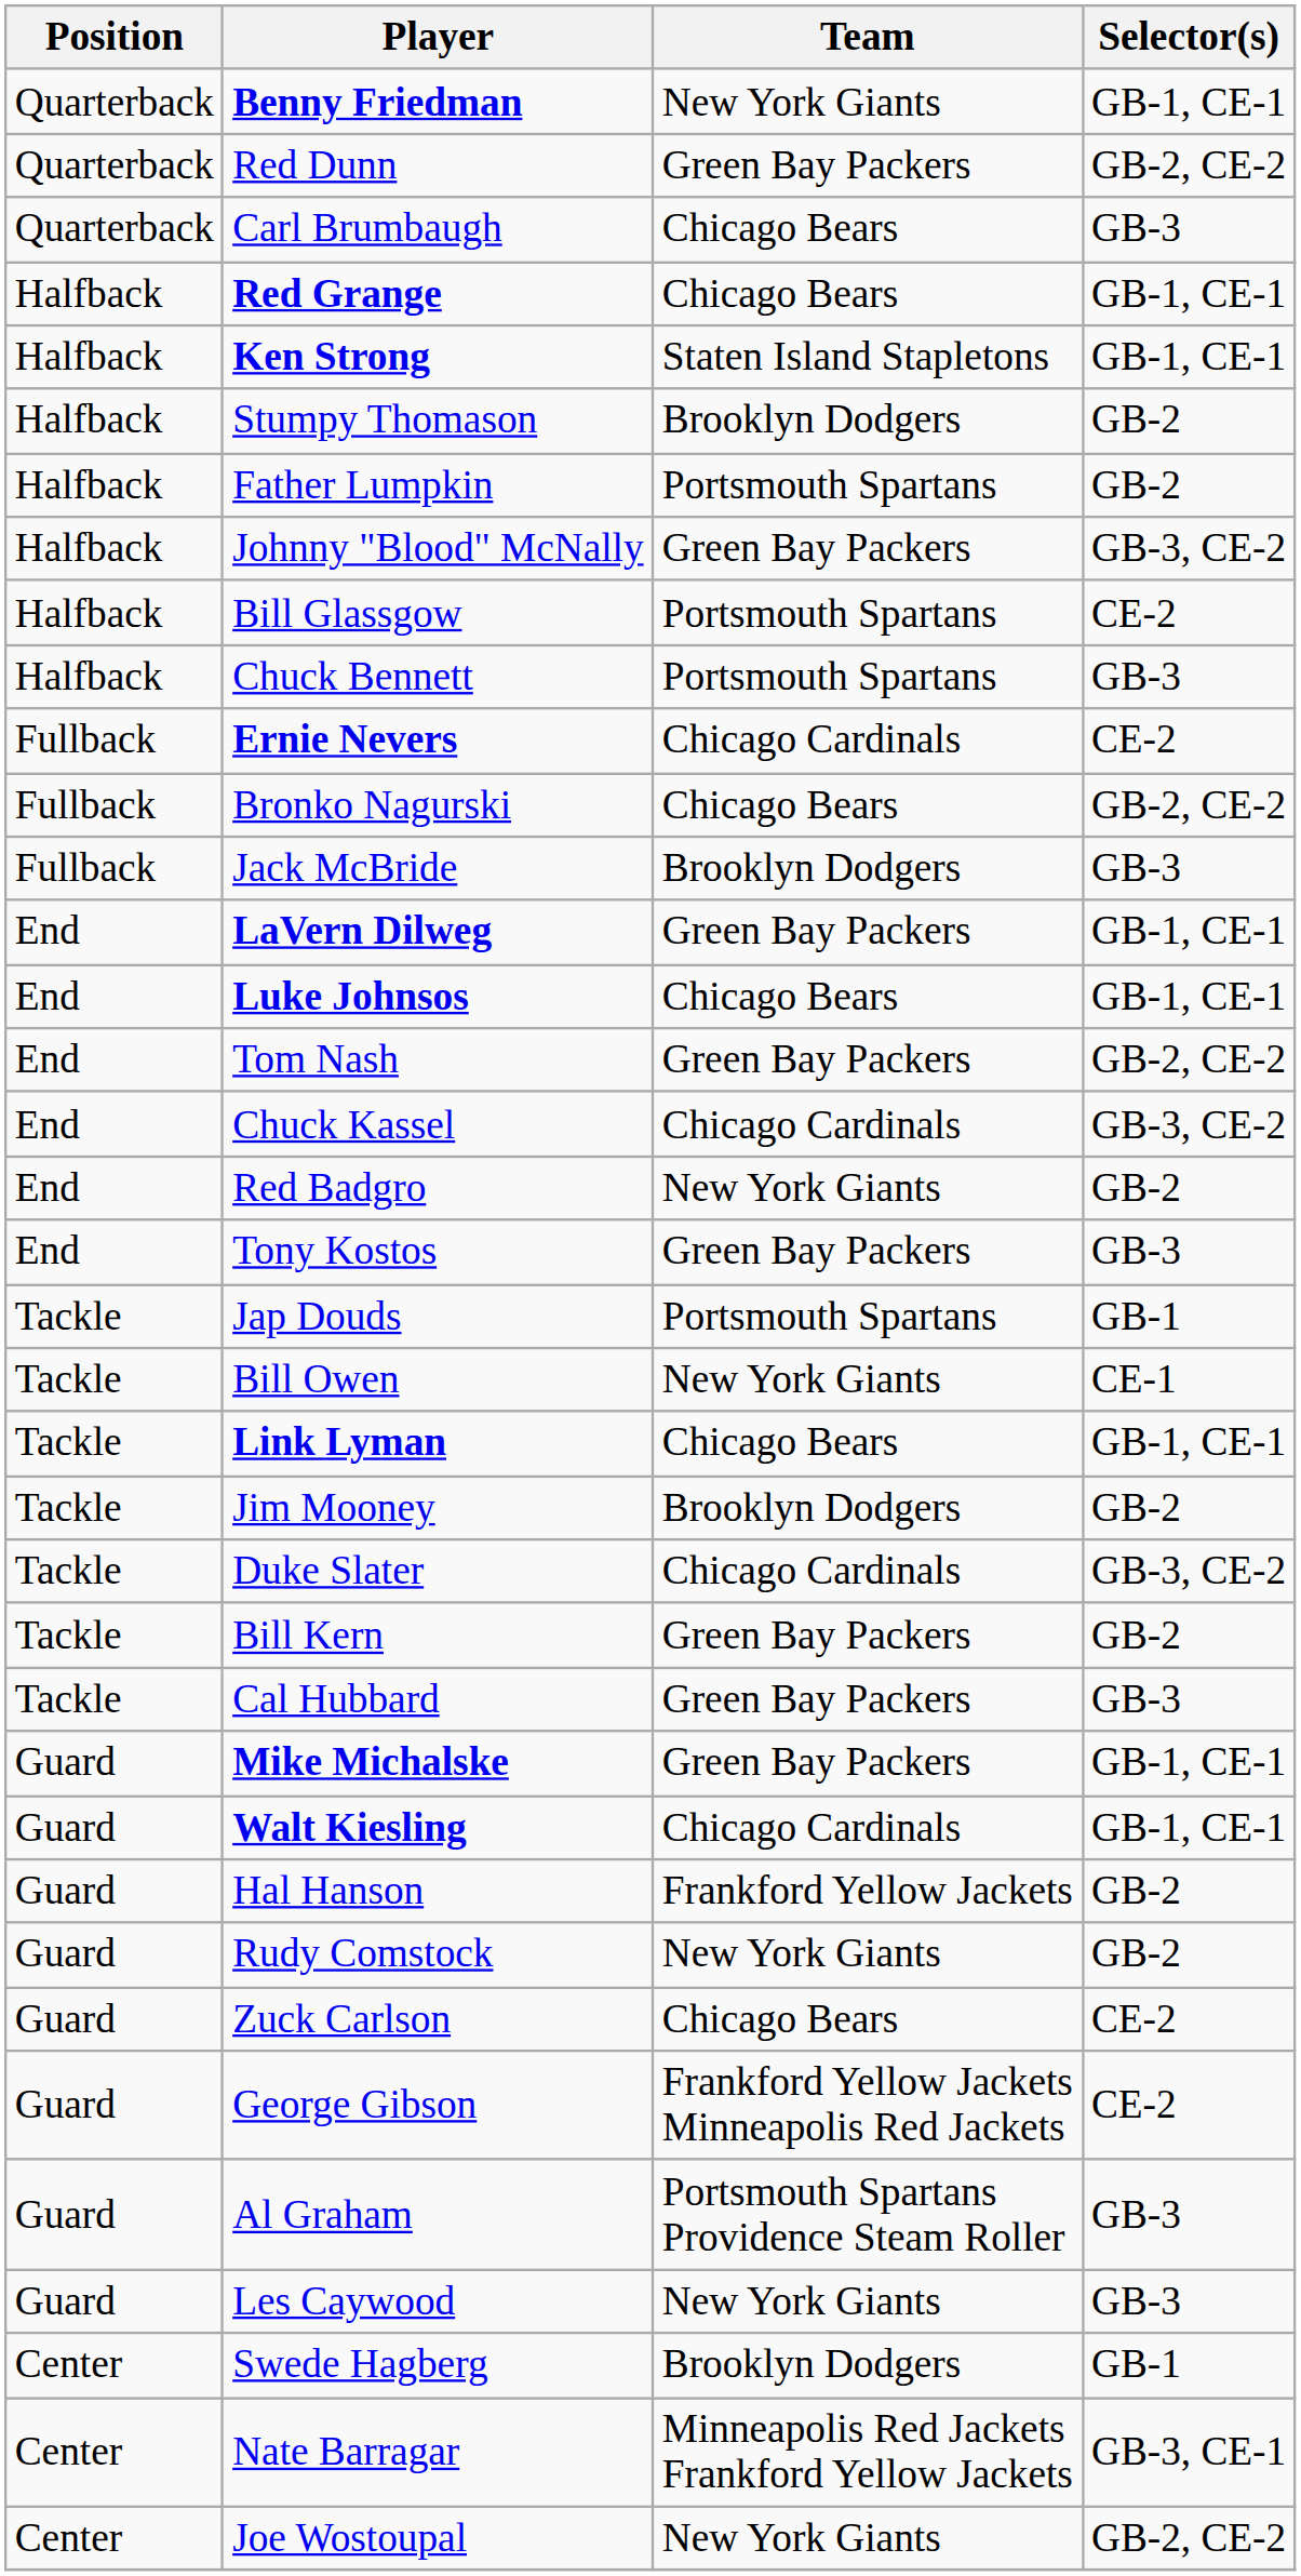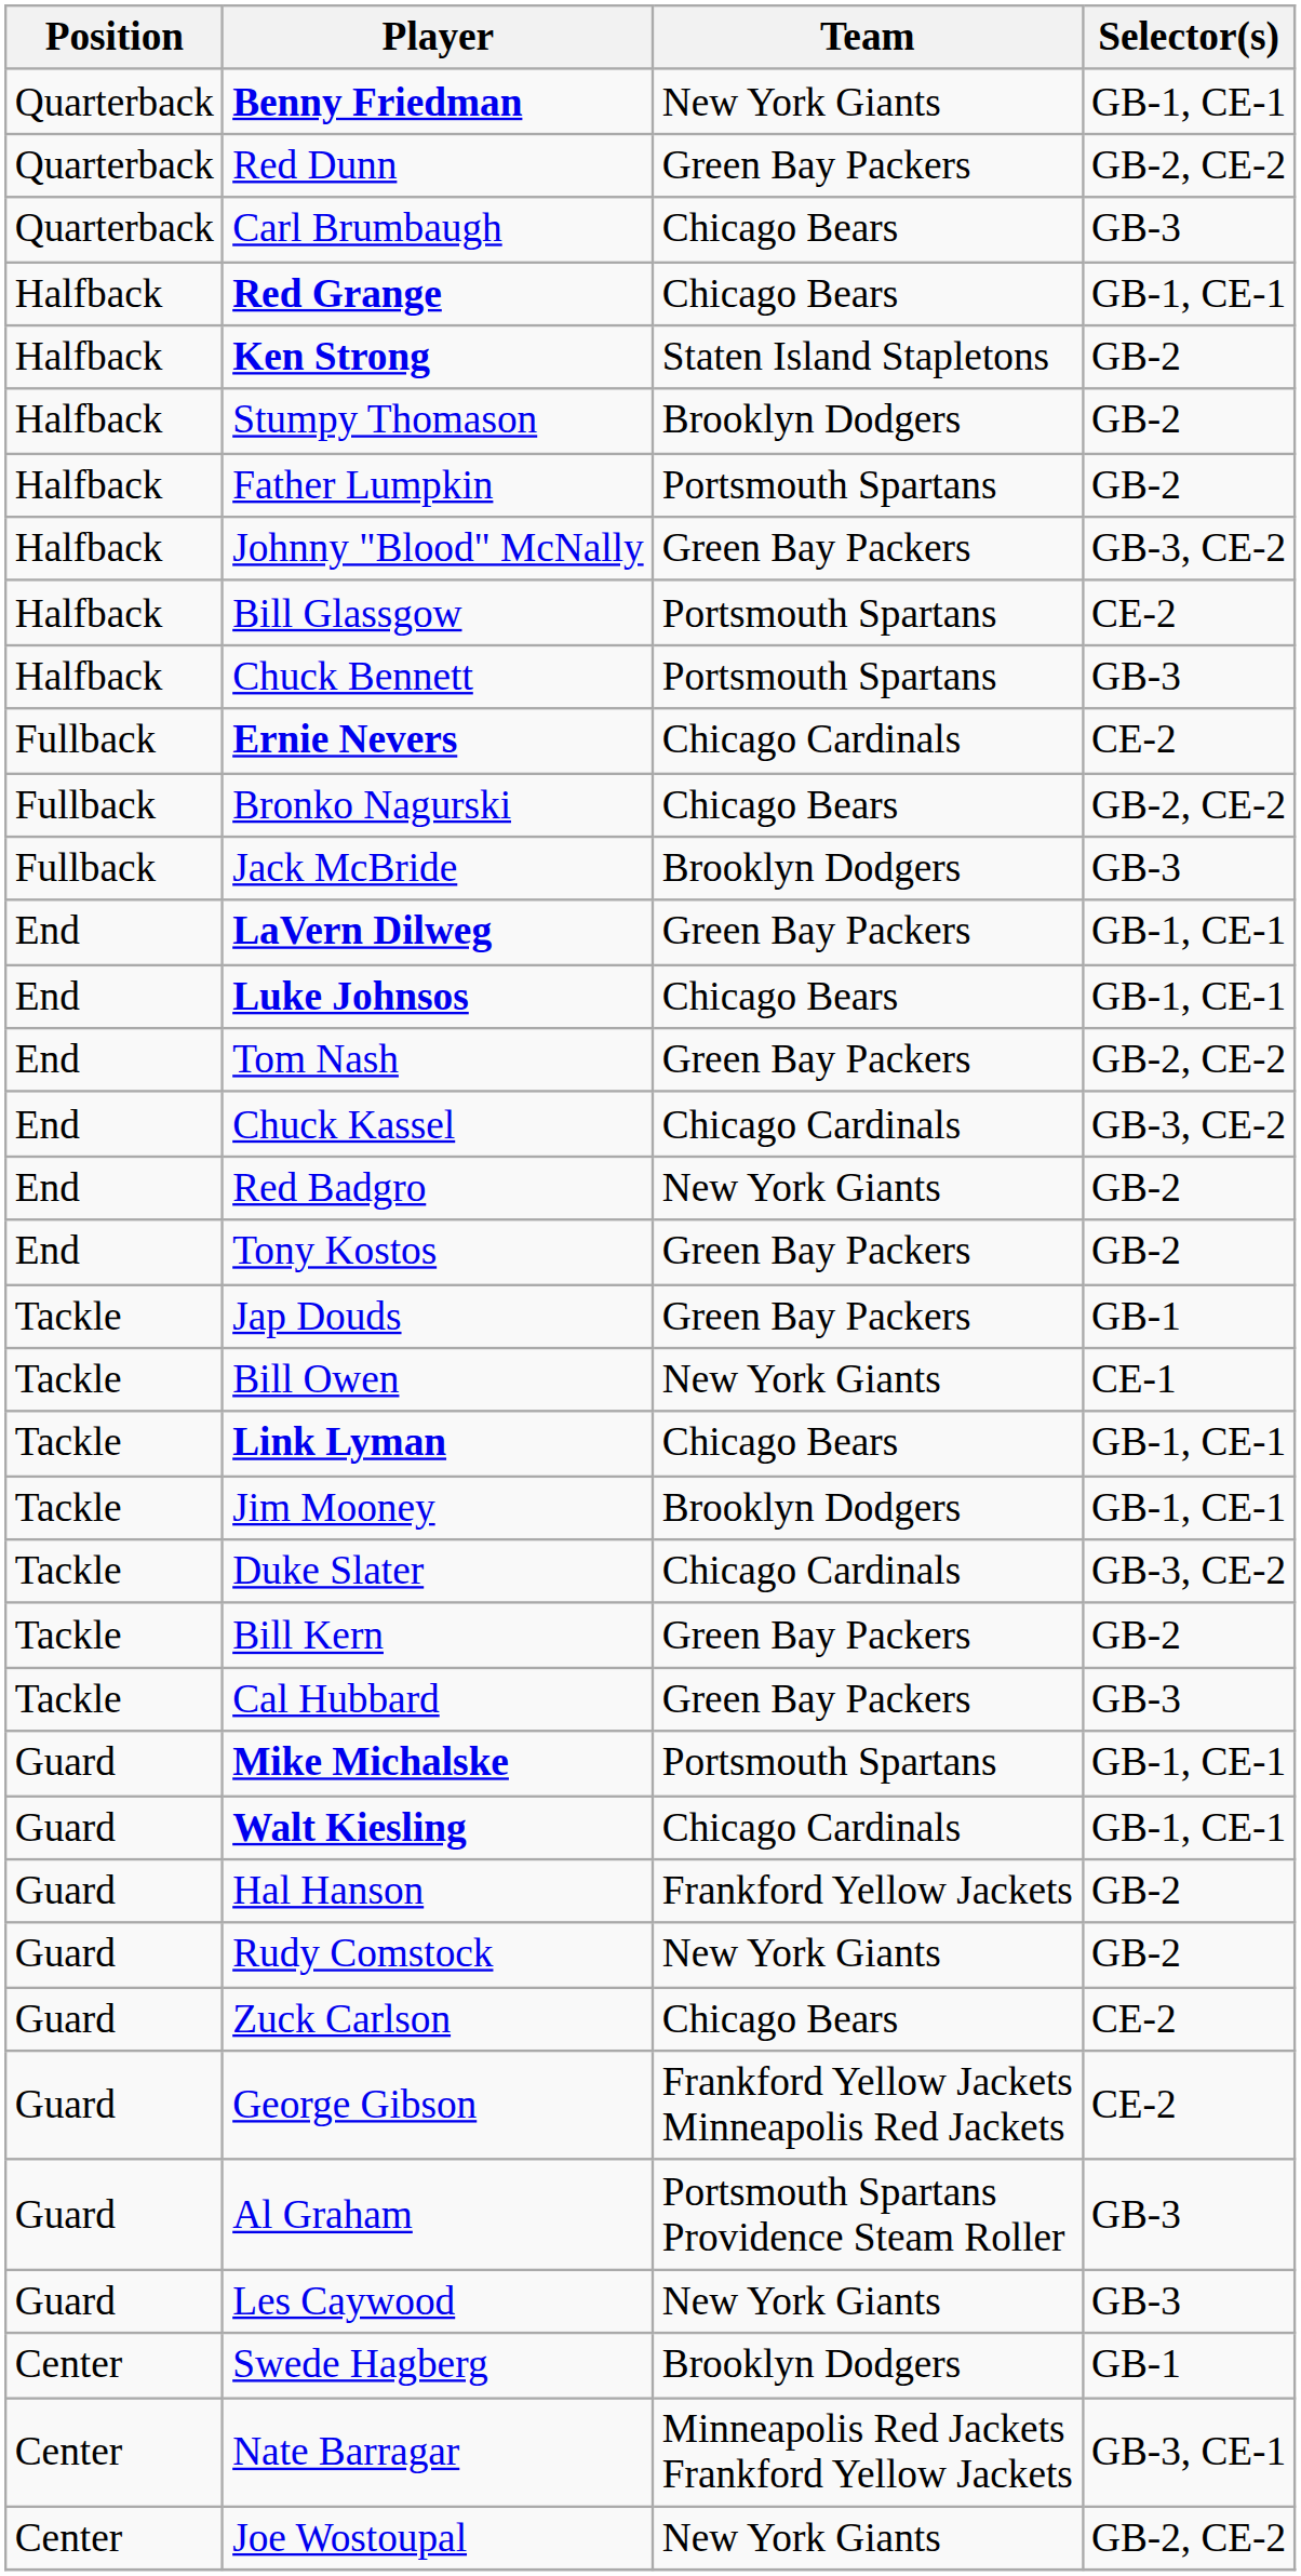Ken Strong | Selector(s): GB-1, CE-1 -> GB-2
Tony Kostos | Selector(s): GB-3 -> GB-2
Jap Douds | Team: Portsmouth Spartans -> Green Bay Packers
Jim Mooney | Selector(s): GB-2 -> GB-1, CE-1
Mike Michalske | Team: Green Bay Packers -> Portsmouth Spartans
